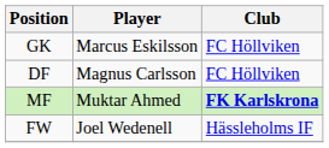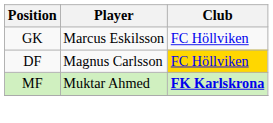DF | Club: no background -> gold background
- row: FW | Joel Wedenell | Hässleholms IF
